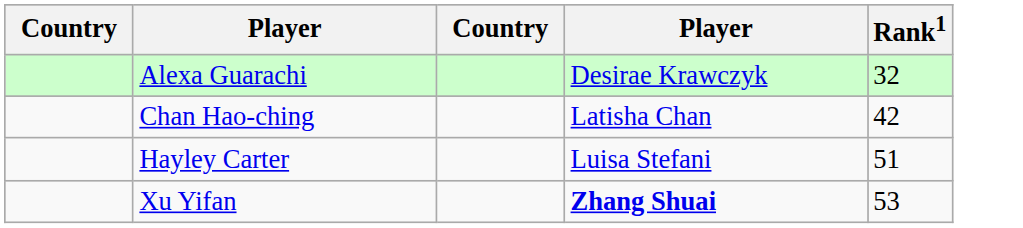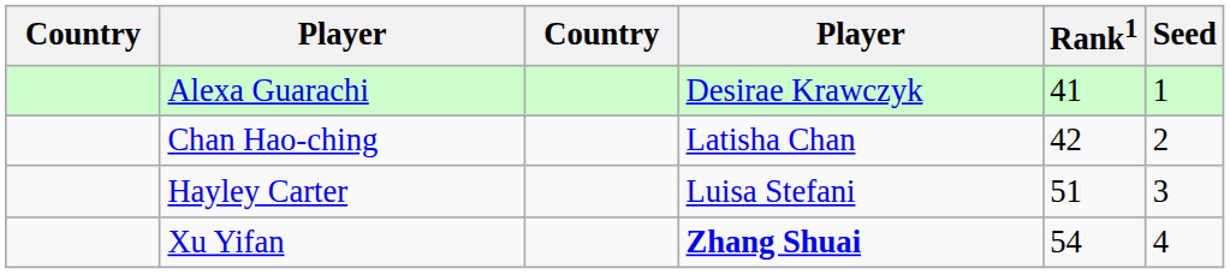+ column: Seed | 1 | 2 | 3 | 4
Alexa Guarachi | Rank1: 32 -> 41
Xu Yifan | Rank1: 53 -> 54
